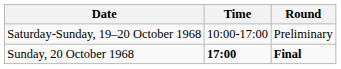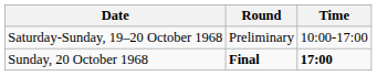columns swapped: Time <-> Round
